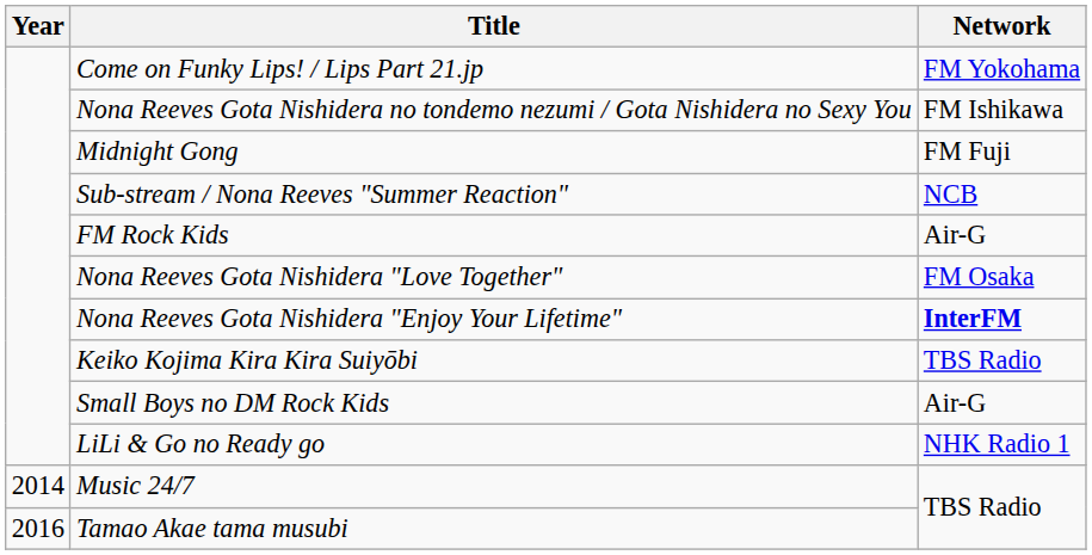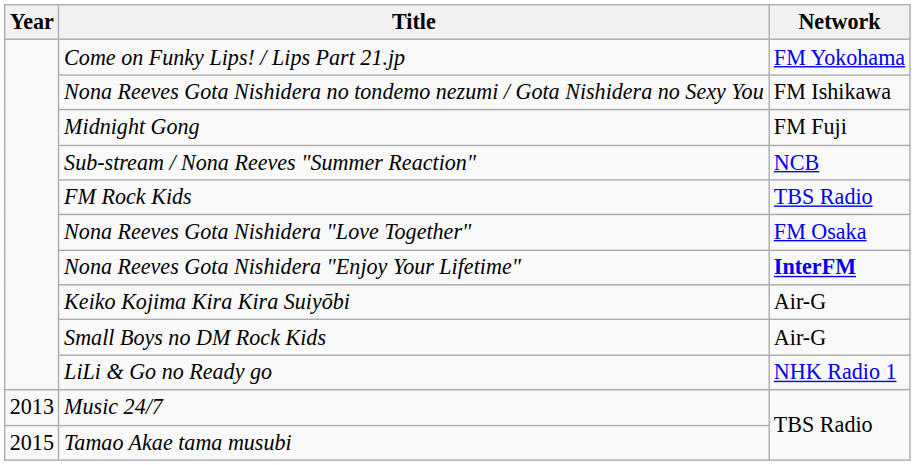FM Rock Kids | Network: Air-G -> TBS Radio
Keiko Kojima Kira Kira Suiyōbi | Network: TBS Radio -> Air-G
Music 24/7 | Year: 2014 -> 2013
Tamao Akae tama musubi | Year: 2016 -> 2015
